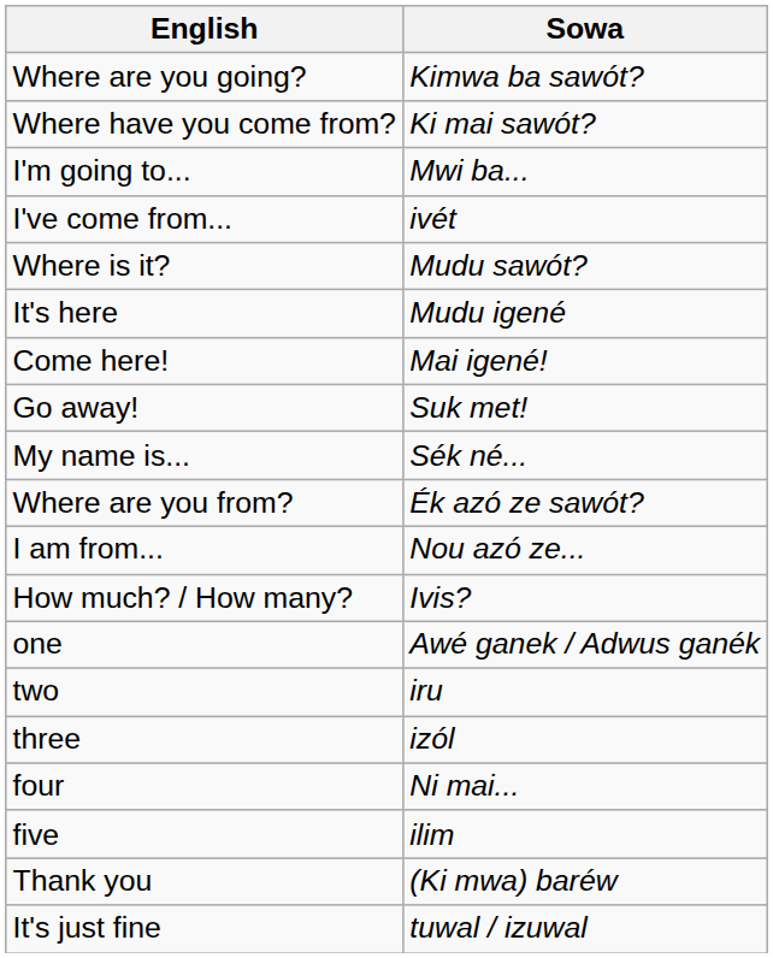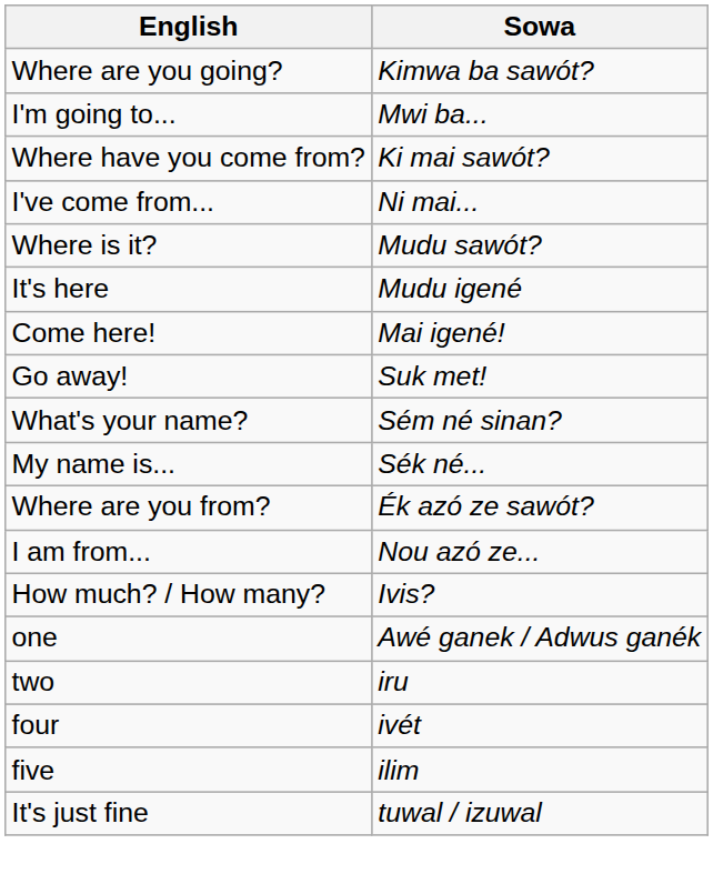rows swapped: I'm going to... <-> Where have you come from?
I've come from... | Sowa: ivét -> Ni mai...
+ row: What's your name? | Sém né sinan?
- row: three | izól
four | Sowa: Ni mai... -> ivét
- row: Thank you | (Ki mwa) baréw
